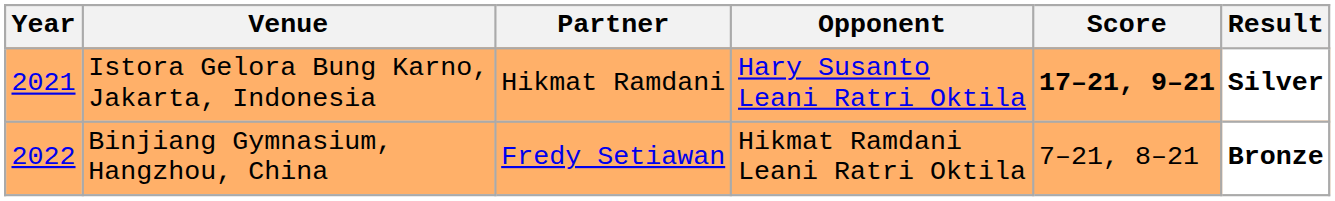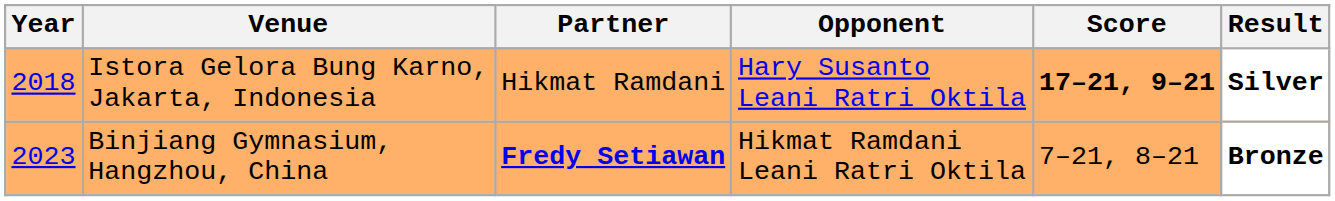Istora Gelora Bung Karno, Jakarta, Indonesia | Year: 2021 -> 2018
Binjiang Gymnasium, Hangzhou, China | Year: 2022 -> 2023
Binjiang Gymnasium, Hangzhou, China | Partner: normal -> bold
